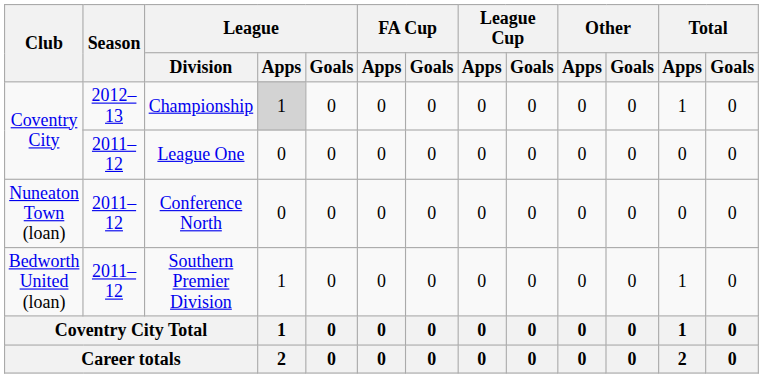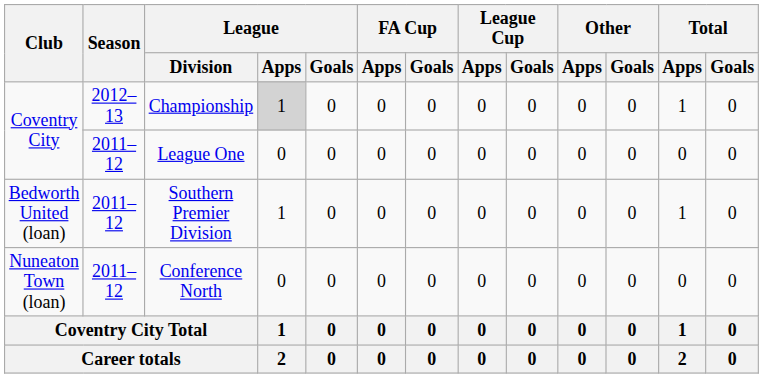rows swapped: Conference North <-> Southern Premier Division
